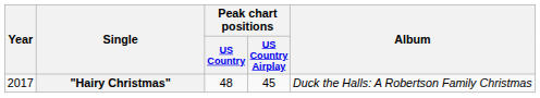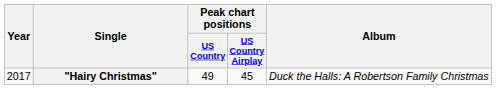"Hairy Christmas" | Peak chart positions / US Country: 48 -> 49
